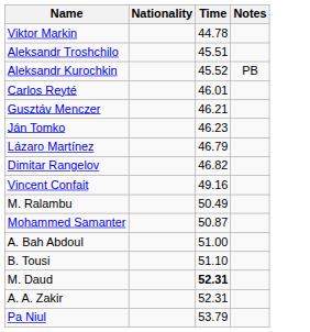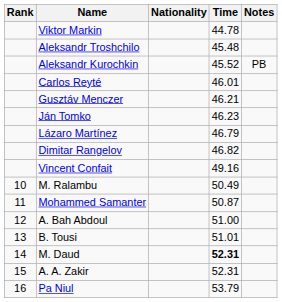+ column: Rank | 10 | 11 | 12 | 13 | 14 | 15 | 16
Aleksandr Troshchilo | Time: 45.51 -> 45.48
B. Tousi | Time: 51.10 -> 51.01
